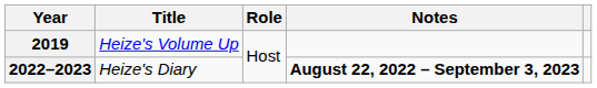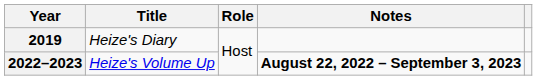2019 | Title: Heize's Volume Up -> Heize's Diary
2022–2023 | Title: Heize's Diary -> Heize's Volume Up
